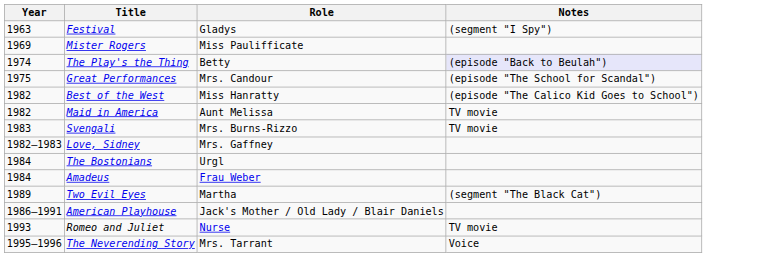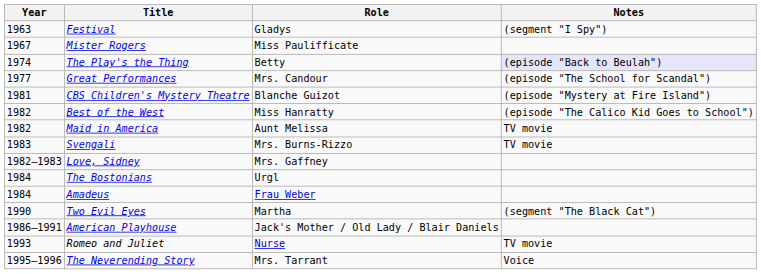Mister Rogers | Year: 1969 -> 1967
Great Performances | Year: 1975 -> 1977
+ row: 1981 | CBS Children's Mystery Theatre | Blanche Guizot | (episode "Mystery at Fire Island")
Two Evil Eyes | Year: 1989 -> 1990
